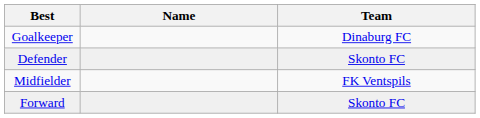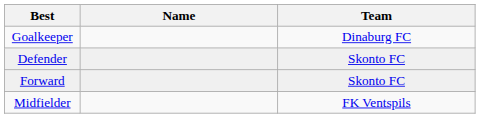rows swapped: Midfielder <-> Forward
